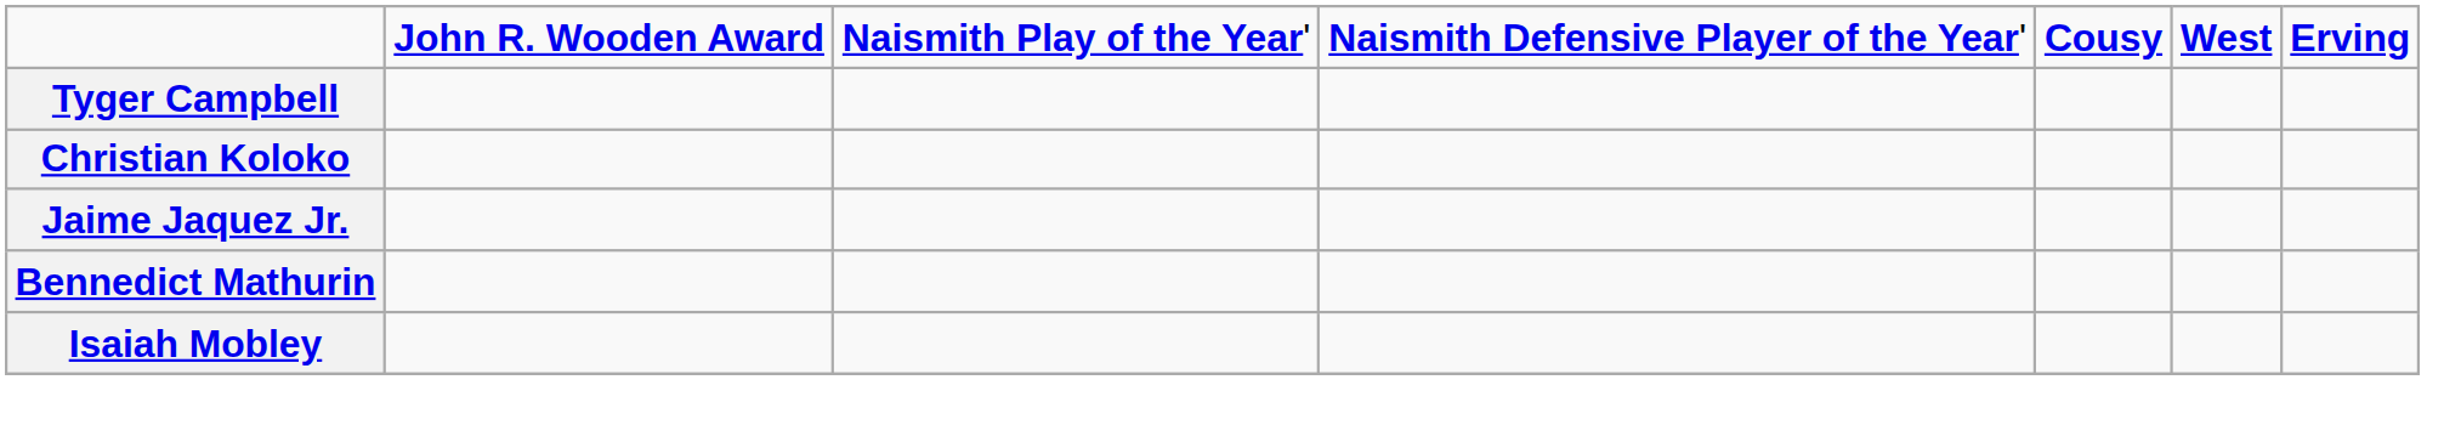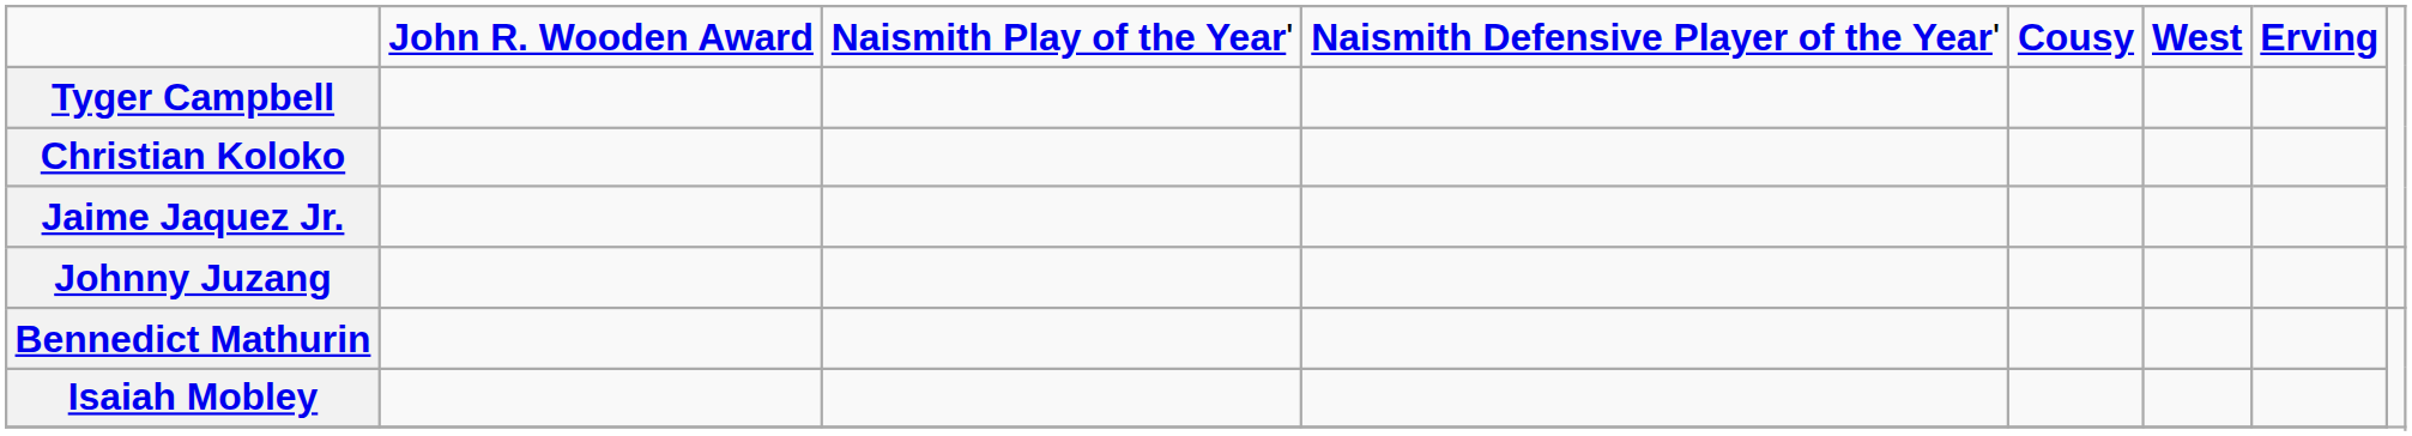+ row: Johnny Juzang
